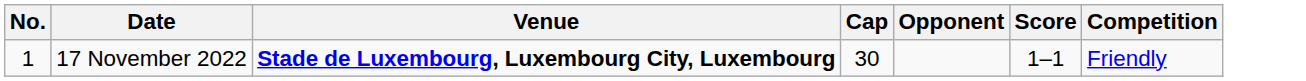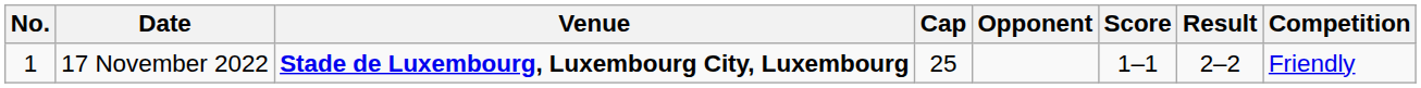+ column: Result | 2–2
17 November 2022 | Cap: 30 -> 25
